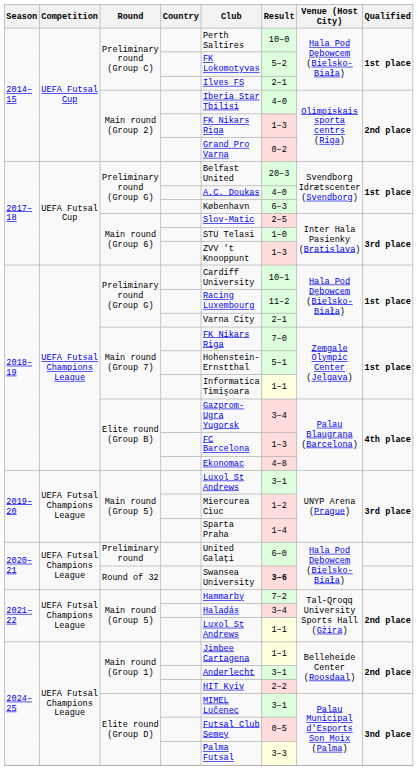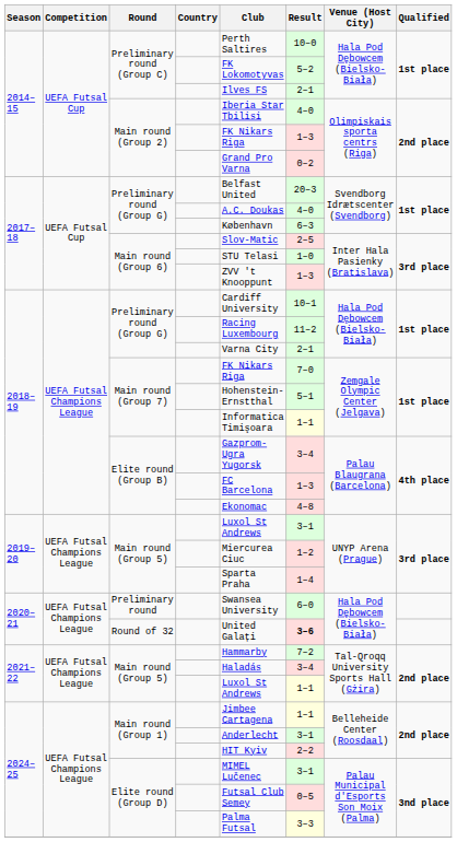Preliminary round | Club: United Galați -> Swansea University
Round of 32 | Club: Swansea University -> United Galați
